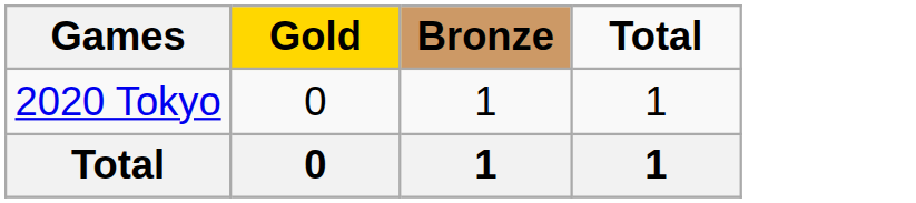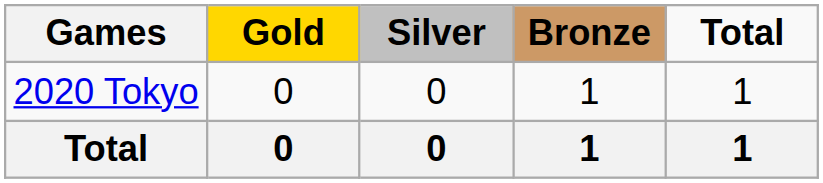+ column: Silver | 0 | 0
